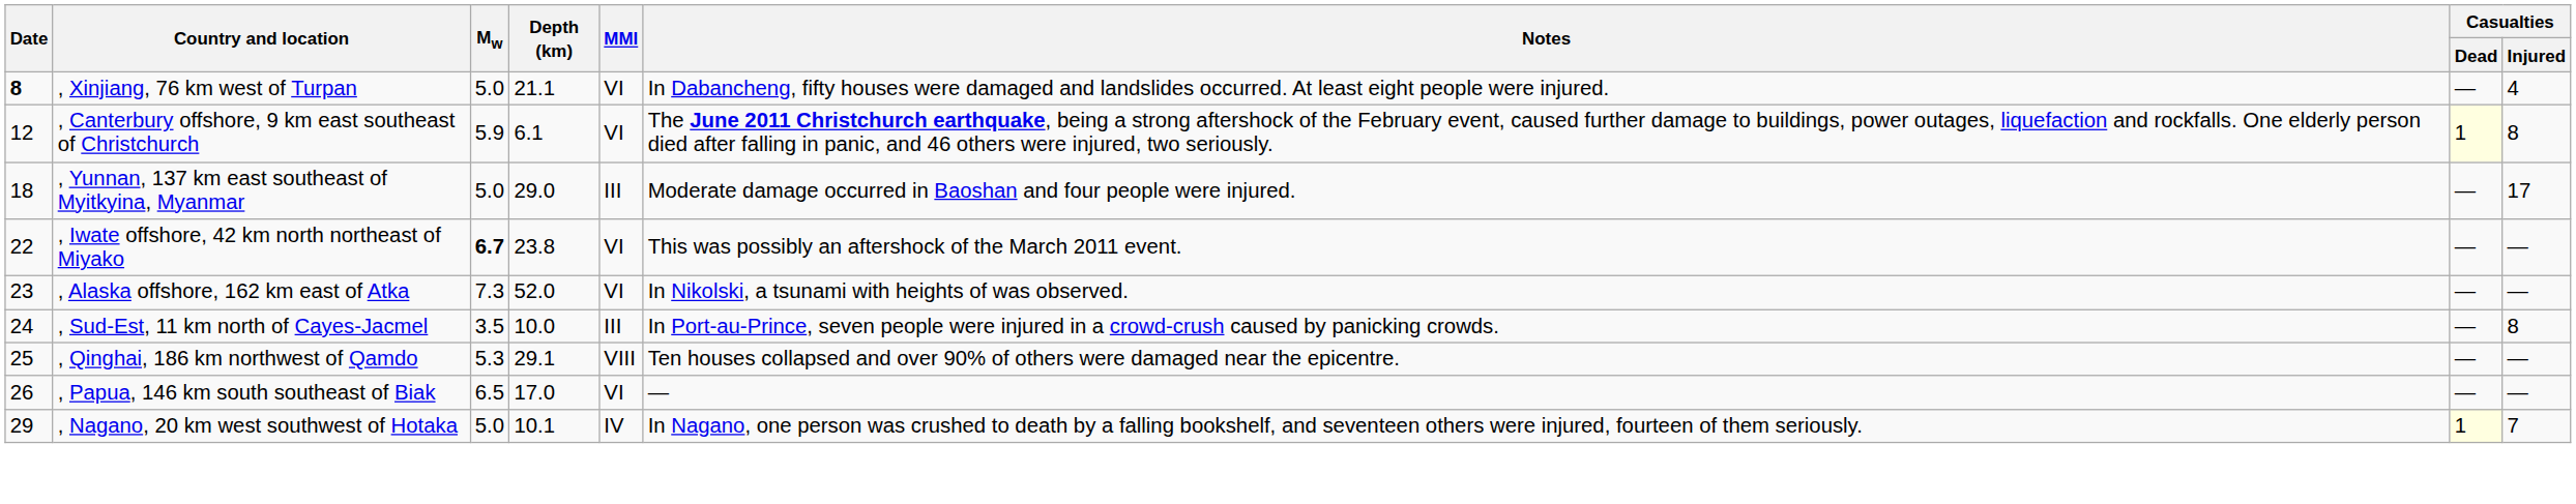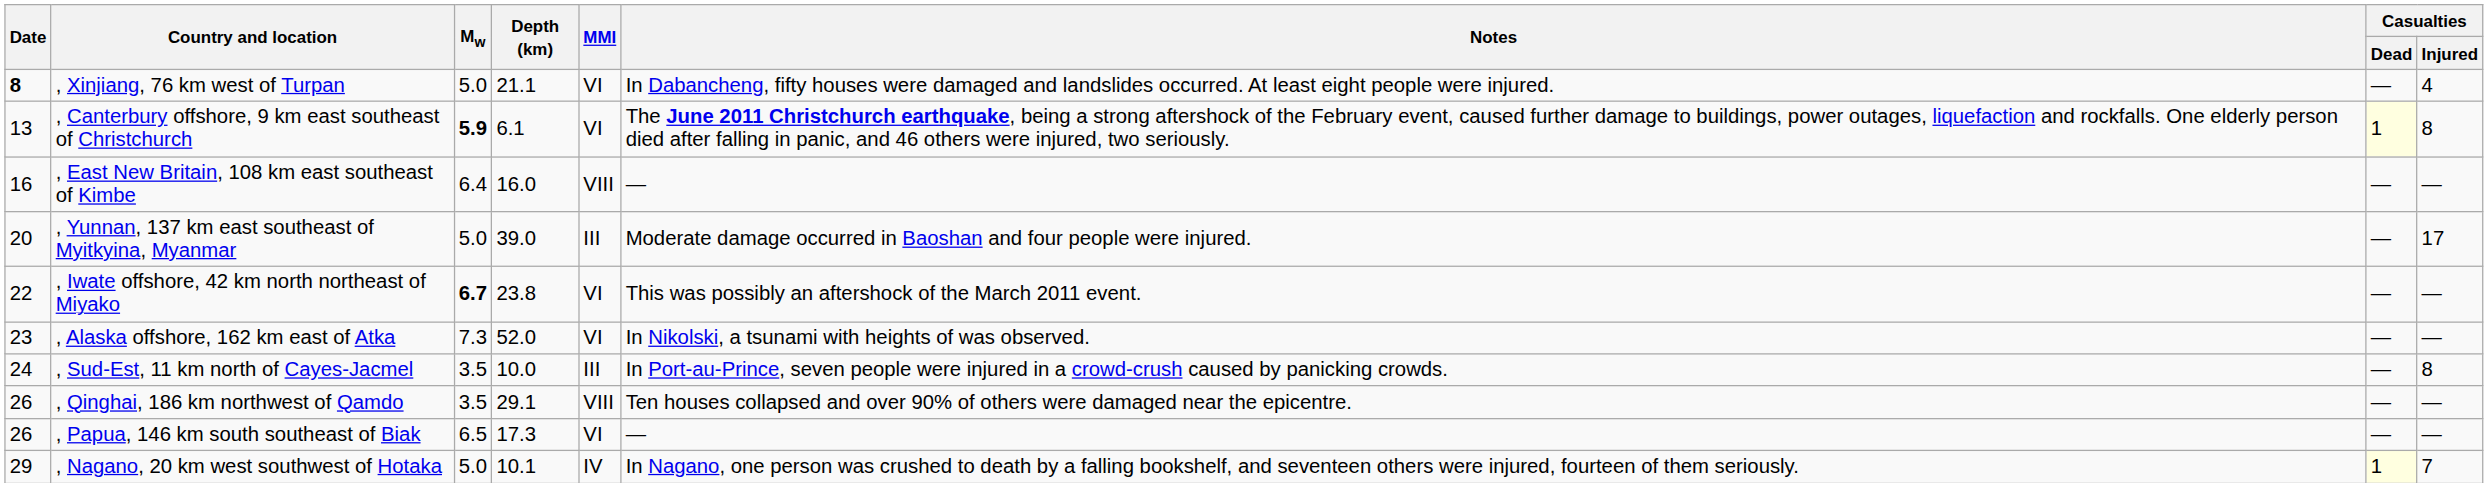, Canterbury offshore, 9 km east southeast of Christchurch | Date: 12 -> 13
, Canterbury offshore, 9 km east southeast of Christchurch | Mw: normal -> bold
+ row: 16 | , East New Britain, 108 km east southeast of Kimbe | 6.4 | 16.0 | VIII | — | — | —
, Yunnan, 137 km east southeast of Myitkyina, Myanmar | Date: 18 -> 20
, Yunnan, 137 km east southeast of Myitkyina, Myanmar | Depth (km): 29.0 -> 39.0
, Qinghai, 186 km northwest of Qamdo | Date: 25 -> 26
, Qinghai, 186 km northwest of Qamdo | Mw: 5.3 -> 3.5
, Papua, 146 km south southeast of Biak | Depth (km): 17.0 -> 17.3
